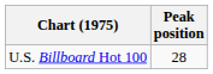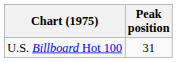U.S. Billboard Hot 100 | Peak position: 28 -> 31
